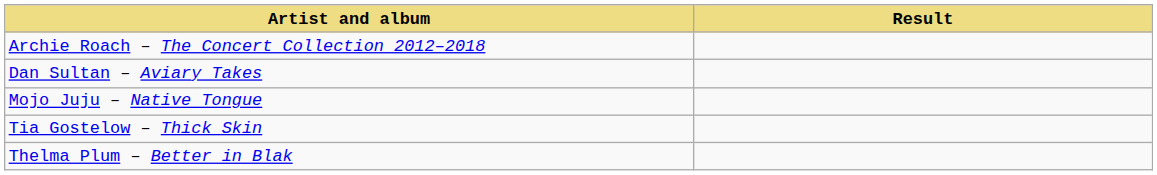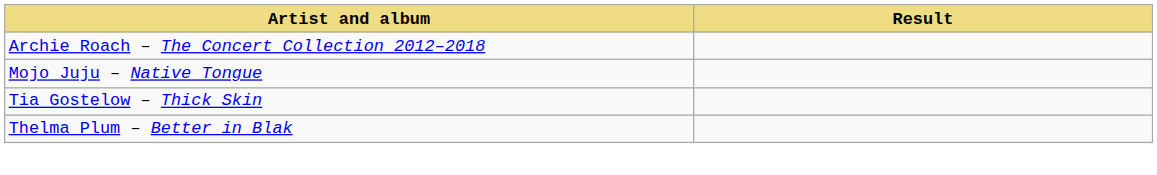- row: Dan Sultan – Aviary Takes
